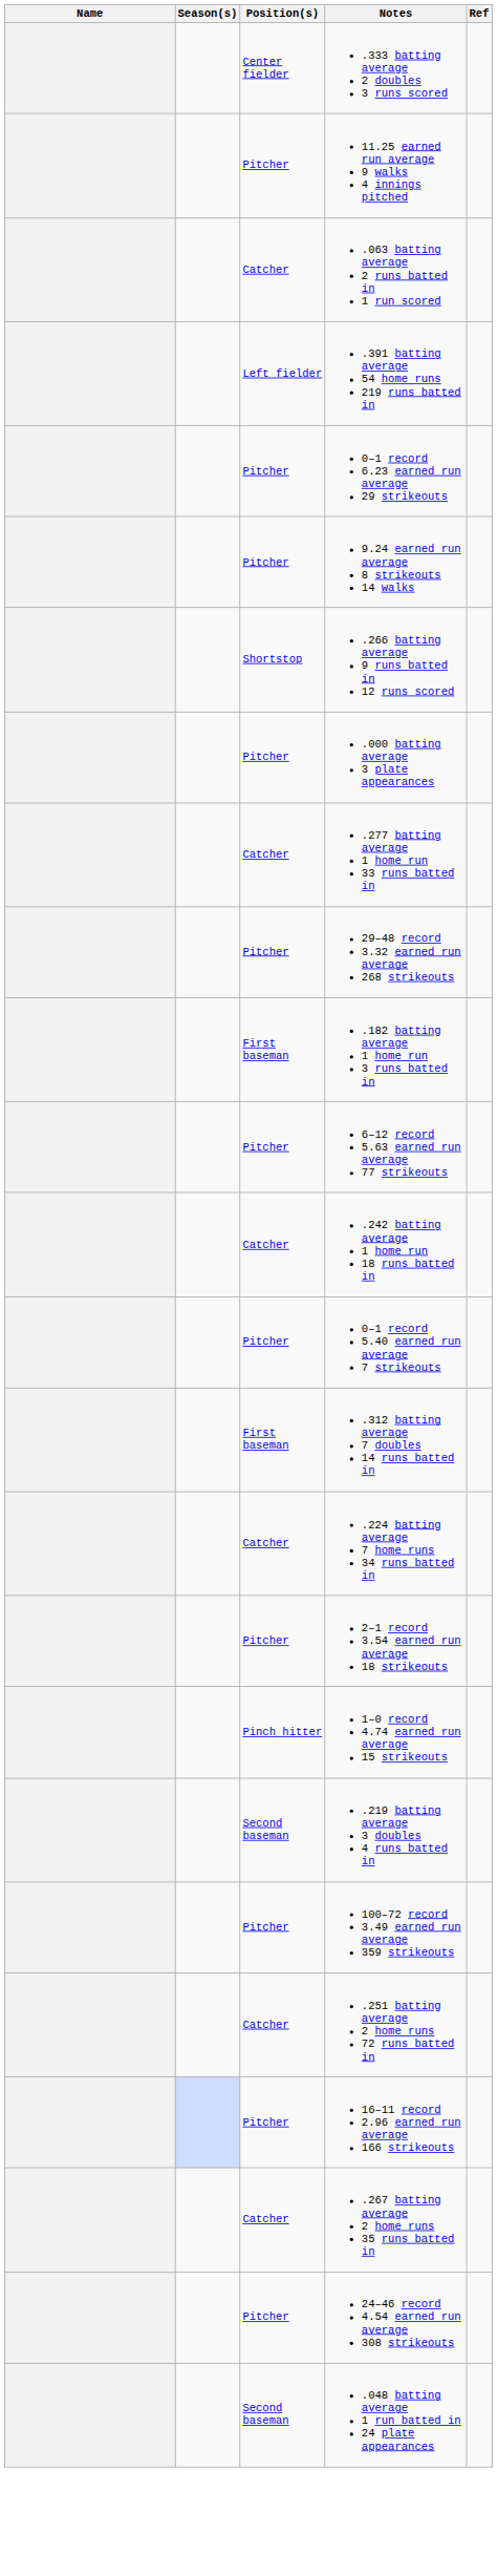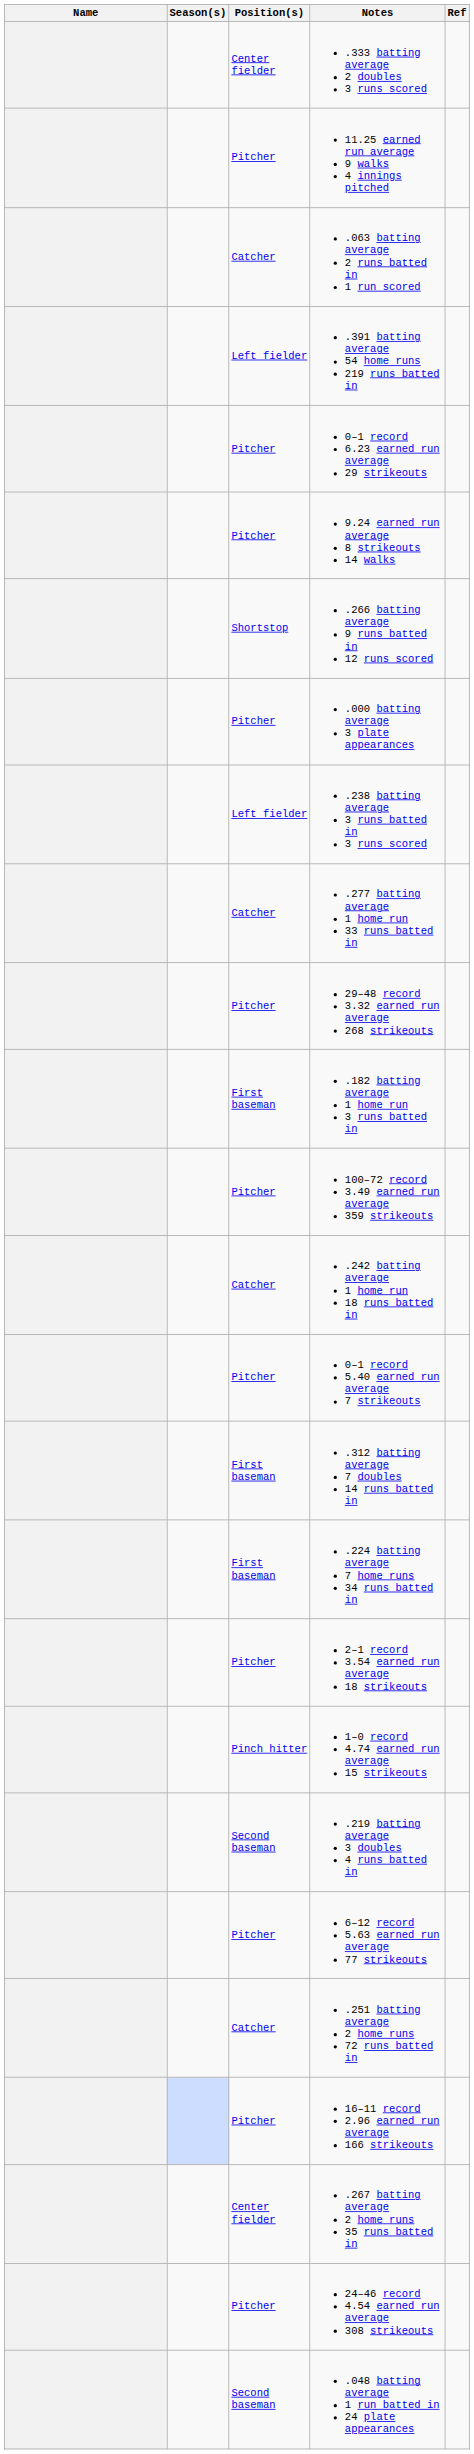+ row: Left fielder | .238 batting average 3 runs batted in 3 runs scored
rows swapped: 6–12 record 5.63 earned run average 77 strikeouts <-> 100–72 record 3.49 earned run average 359 strikeouts
.224 batting average 7 home runs 34 runs batted in | Position(s): Catcher -> First baseman
.267 batting average 2 home runs 35 runs batted in | Position(s): Catcher -> Center fielder
